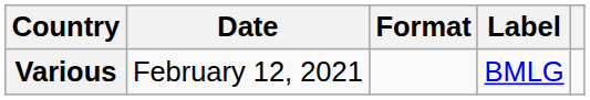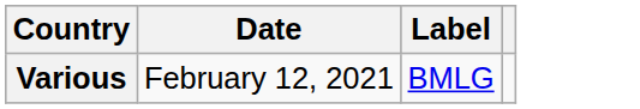- column: Format
